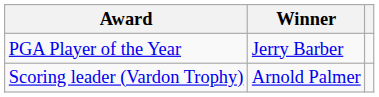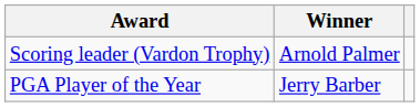rows swapped: PGA Player of the Year <-> Scoring leader (Vardon Trophy)
